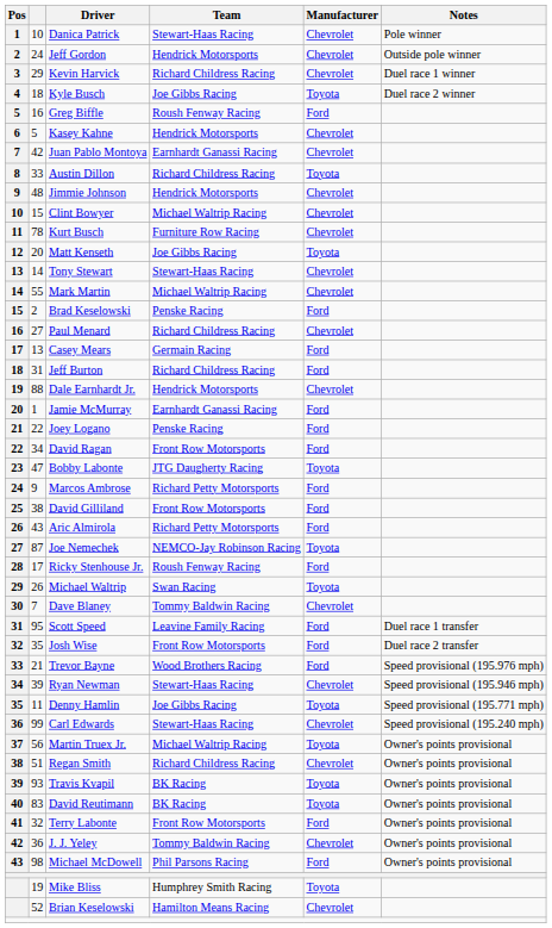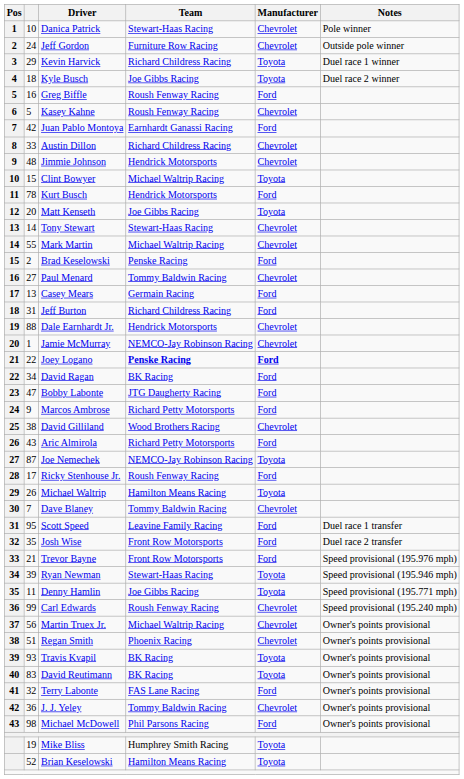Jeff Gordon | Team: Hendrick Motorsports -> Furniture Row Racing
Kevin Harvick | Manufacturer: Chevrolet -> Toyota
Kasey Kahne | Team: Hendrick Motorsports -> Roush Fenway Racing
Juan Pablo Montoya | Manufacturer: Chevrolet -> Ford
Austin Dillon | Manufacturer: Toyota -> Chevrolet
Clint Bowyer | Manufacturer: Chevrolet -> Toyota
Kurt Busch | Team: Furniture Row Racing -> Hendrick Motorsports
Kurt Busch | Manufacturer: Chevrolet -> Ford
Paul Menard | Team: Richard Childress Racing -> Tommy Baldwin Racing
Jamie McMurray | Team: Earnhardt Ganassi Racing -> NEMCO-Jay Robinson Racing
Jamie McMurray | Manufacturer: Ford -> Chevrolet
Joey Logano | Team: normal -> bold
Joey Logano | Manufacturer: normal -> bold
David Ragan | Team: Front Row Motorsports -> BK Racing
Bobby Labonte | Manufacturer: Toyota -> Ford
David Gilliland | Team: Front Row Motorsports -> Wood Brothers Racing
David Gilliland | Manufacturer: Ford -> Chevrolet
Michael Waltrip | Team: Swan Racing -> Hamilton Means Racing
Trevor Bayne | Team: Wood Brothers Racing -> Front Row Motorsports
Ryan Newman | Manufacturer: Chevrolet -> Toyota
Carl Edwards | Team: Stewart-Haas Racing -> Roush Fenway Racing
Martin Truex Jr. | Manufacturer: Toyota -> Chevrolet
Regan Smith | Team: Richard Childress Racing -> Phoenix Racing
Terry Labonte | Team: Front Row Motorsports -> FAS Lane Racing
Brian Keselowski | Manufacturer: Chevrolet -> Toyota
